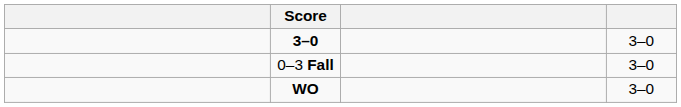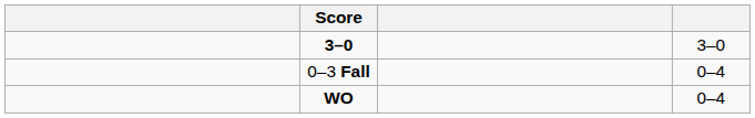0–3 Fall | column 4: 3–0 -> 0–4
WO | column 4: 3–0 -> 0–4
